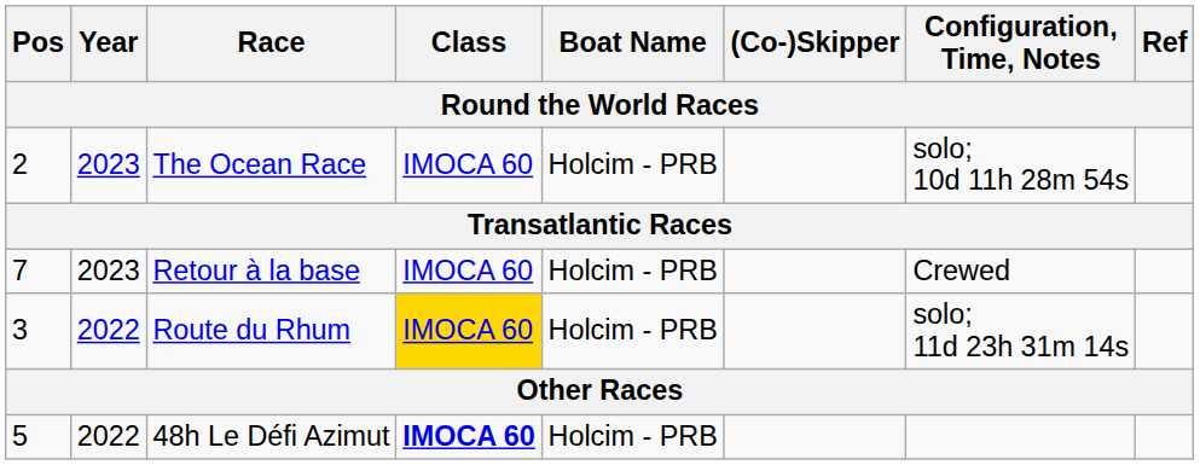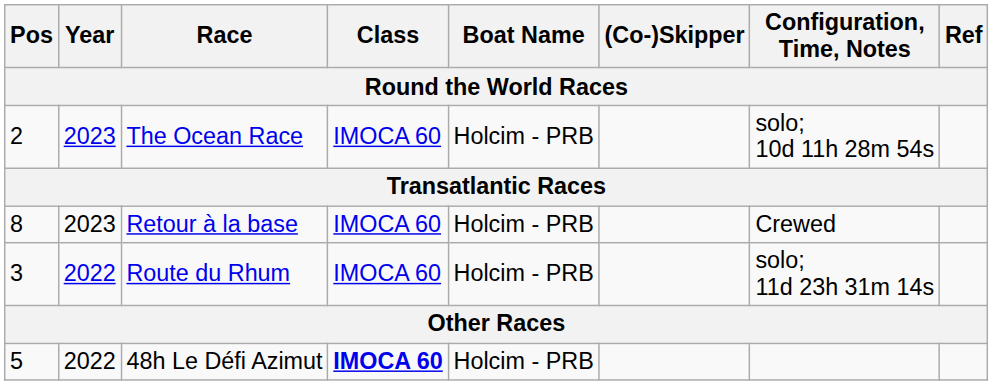Retour à la base | Pos: 7 -> 8
Route du Rhum | Class: gold background -> no background
